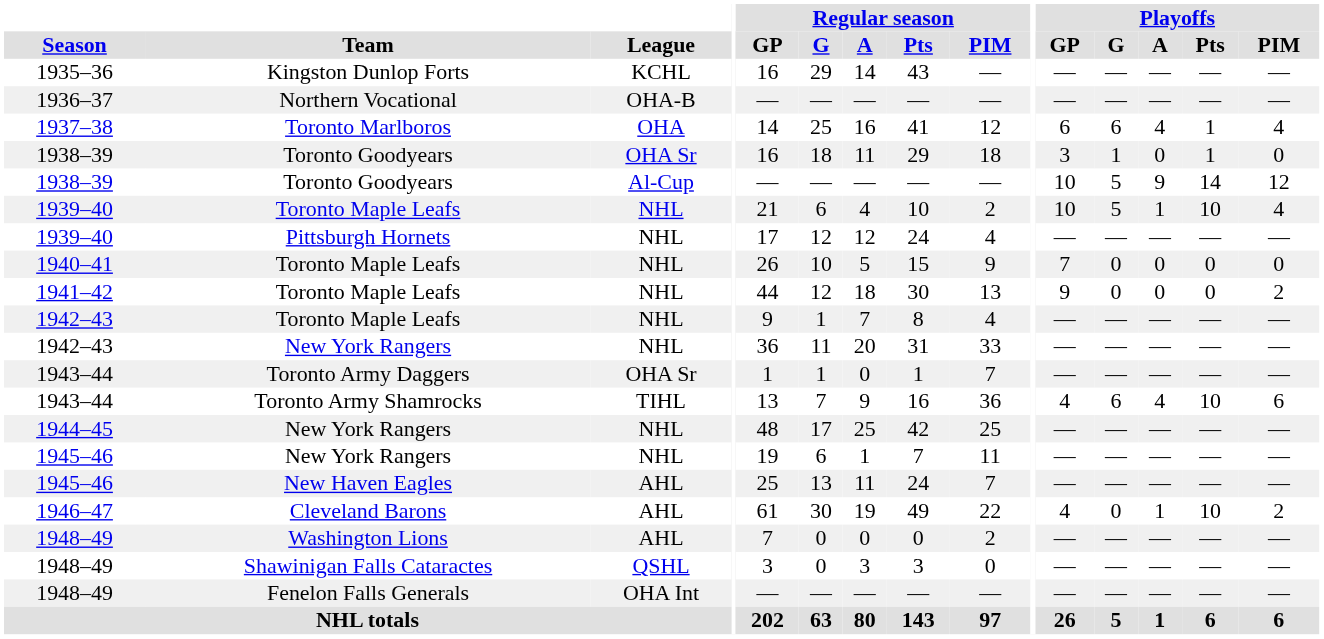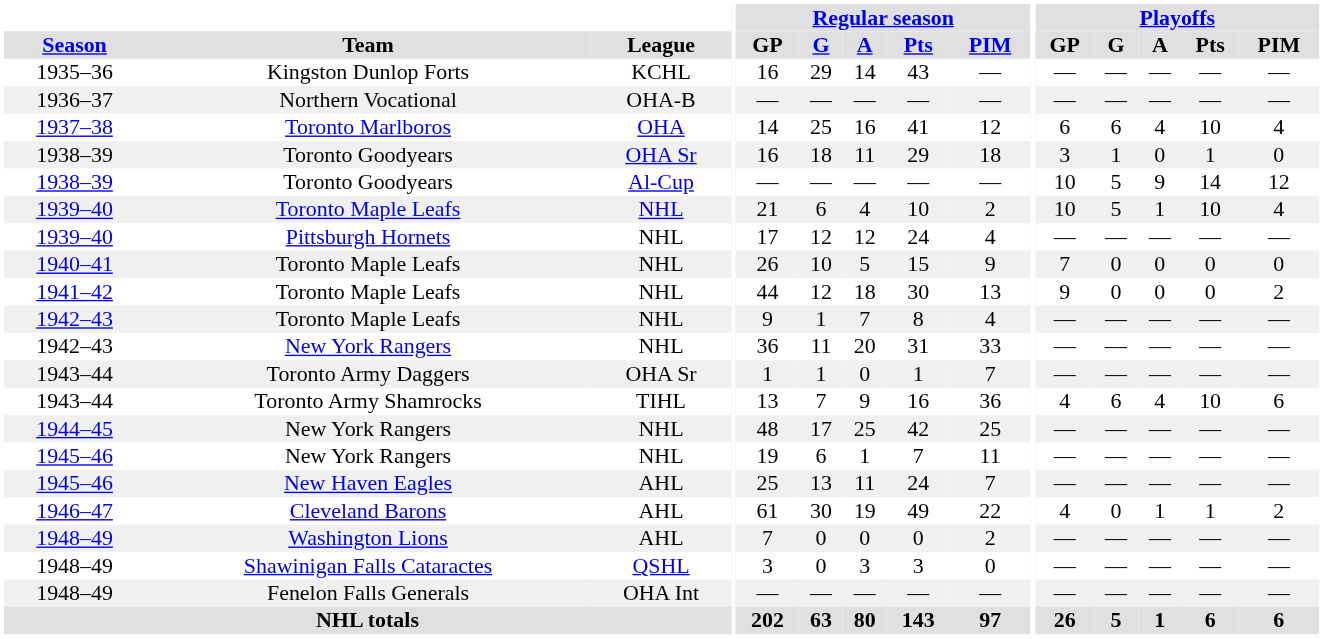Toronto Marlboros | Playoffs / Pts: 1 -> 10
Cleveland Barons | Playoffs / Pts: 10 -> 1
